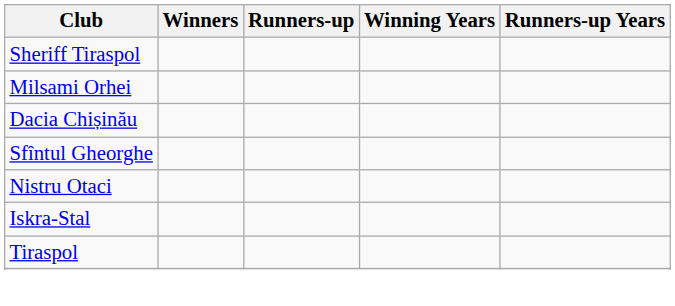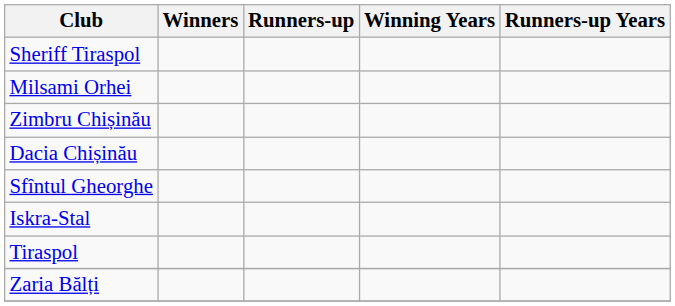+ row: Zimbru Chișinău
- row: Nistru Otaci
+ row: Zaria Bălți
